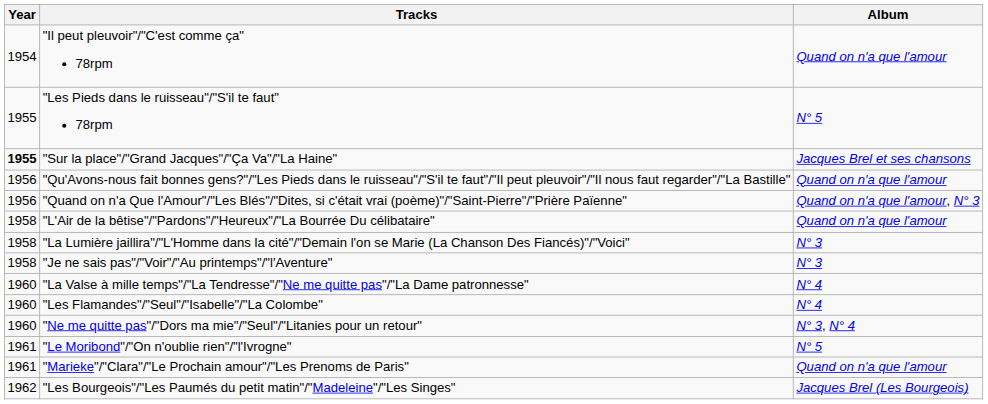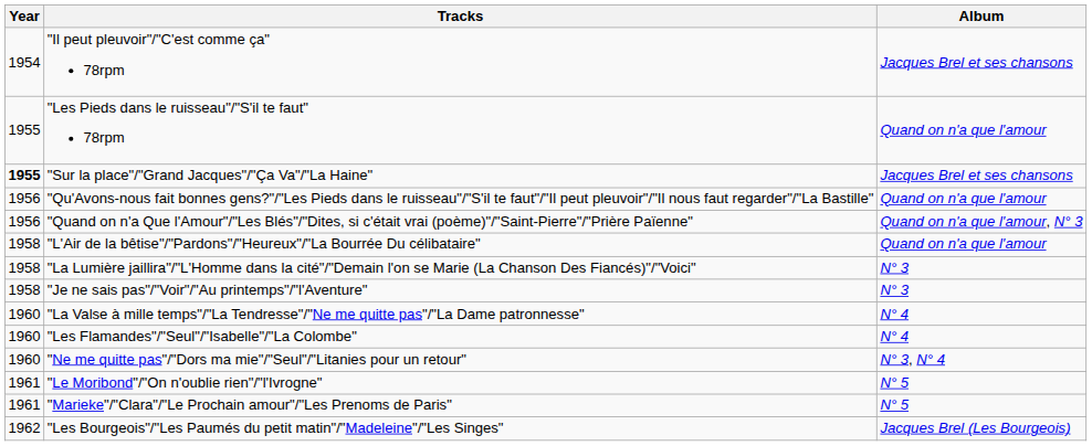"Il peut pleuvoir"/"C'est comme ça" 78rpm | Album: Quand on n'a que l'amour -> Jacques Brel et ses chansons
"Les Pieds dans le ruisseau"/"S'il te faut" 78rpm | Album: N° 5 -> Quand on n'a que l'amour
"Marieke"/"Clara"/"Le Prochain amour"/"Les Prenoms de Paris" | Album: Quand on n'a que l'amour -> N° 5
